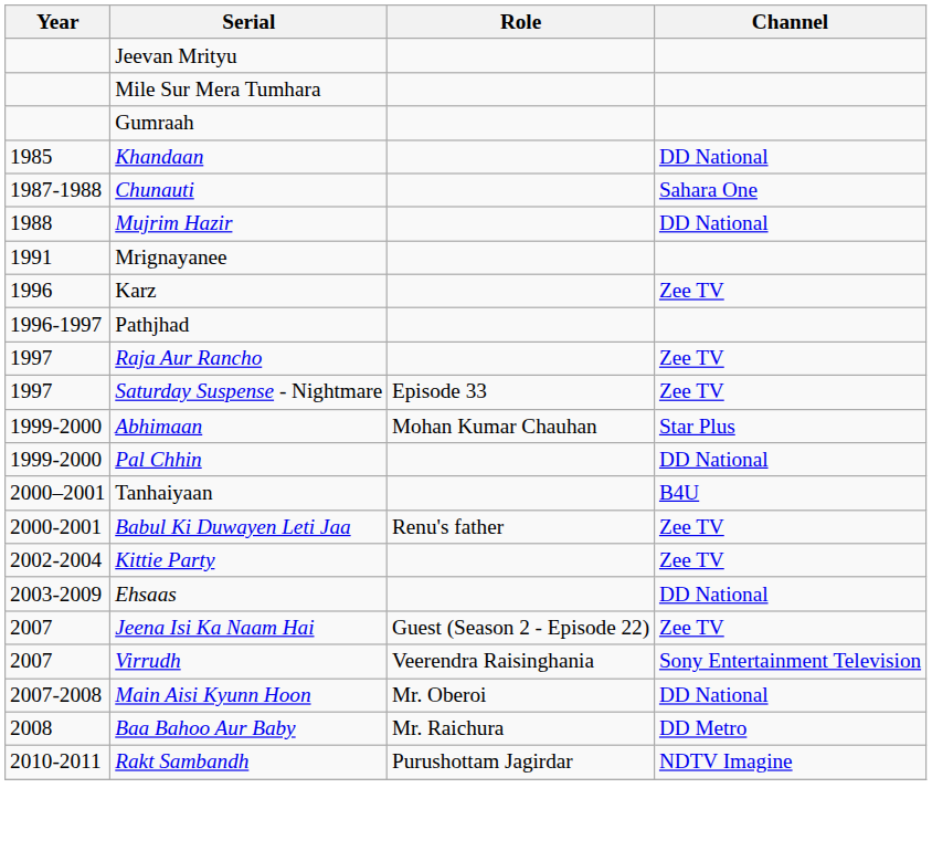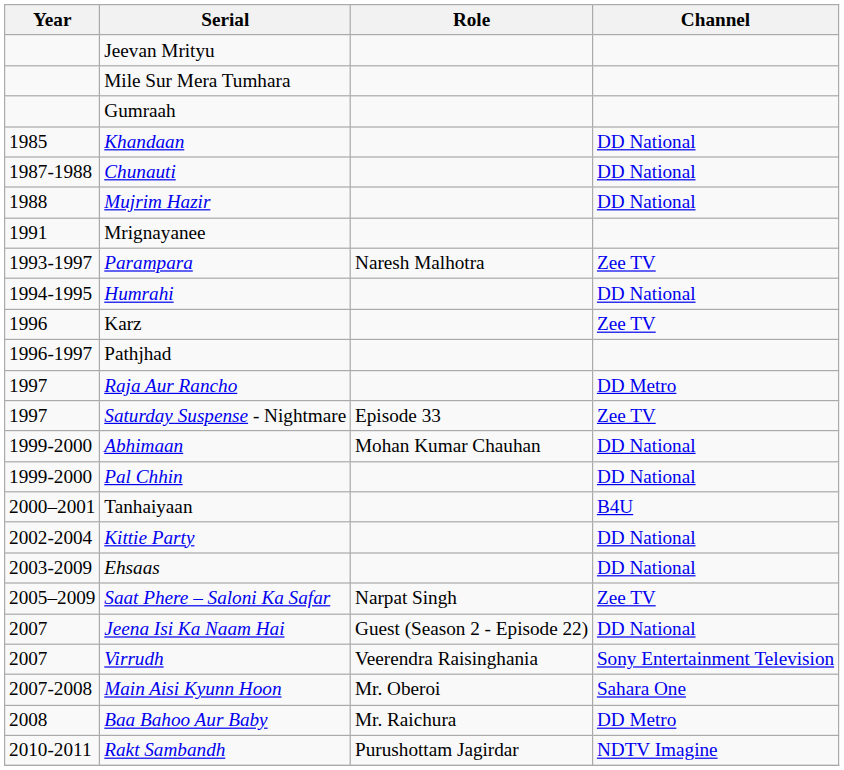Chunauti | Channel: Sahara One -> DD National
+ row: 1993-1997 | Parampara | Naresh Malhotra | Zee TV
+ row: 1994-1995 | Humrahi | DD National
Raja Aur Rancho | Channel: Zee TV -> DD Metro
Abhimaan | Channel: Star Plus -> DD National
- row: 2000-2001 | Babul Ki Duwayen Leti Jaa | Renu's father | Zee TV
Kittie Party | Channel: Zee TV -> DD National
+ row: 2005–2009 | Saat Phere – Saloni Ka Safar | Narpat Singh | Zee TV
Jeena Isi Ka Naam Hai | Channel: Zee TV -> DD National
Main Aisi Kyunn Hoon | Channel: DD National -> Sahara One
